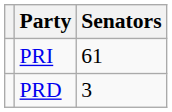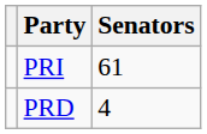PRD | Senators: 3 -> 4
